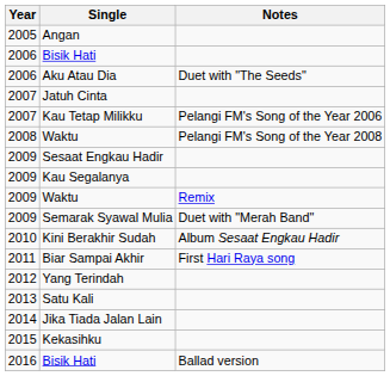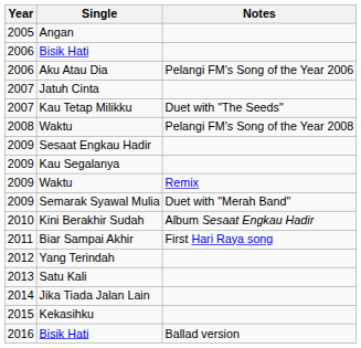Aku Atau Dia | Notes: Duet with "The Seeds" -> Pelangi FM's Song of the Year 2006
Kau Tetap Milikku | Notes: Pelangi FM's Song of the Year 2006 -> Duet with "The Seeds"
